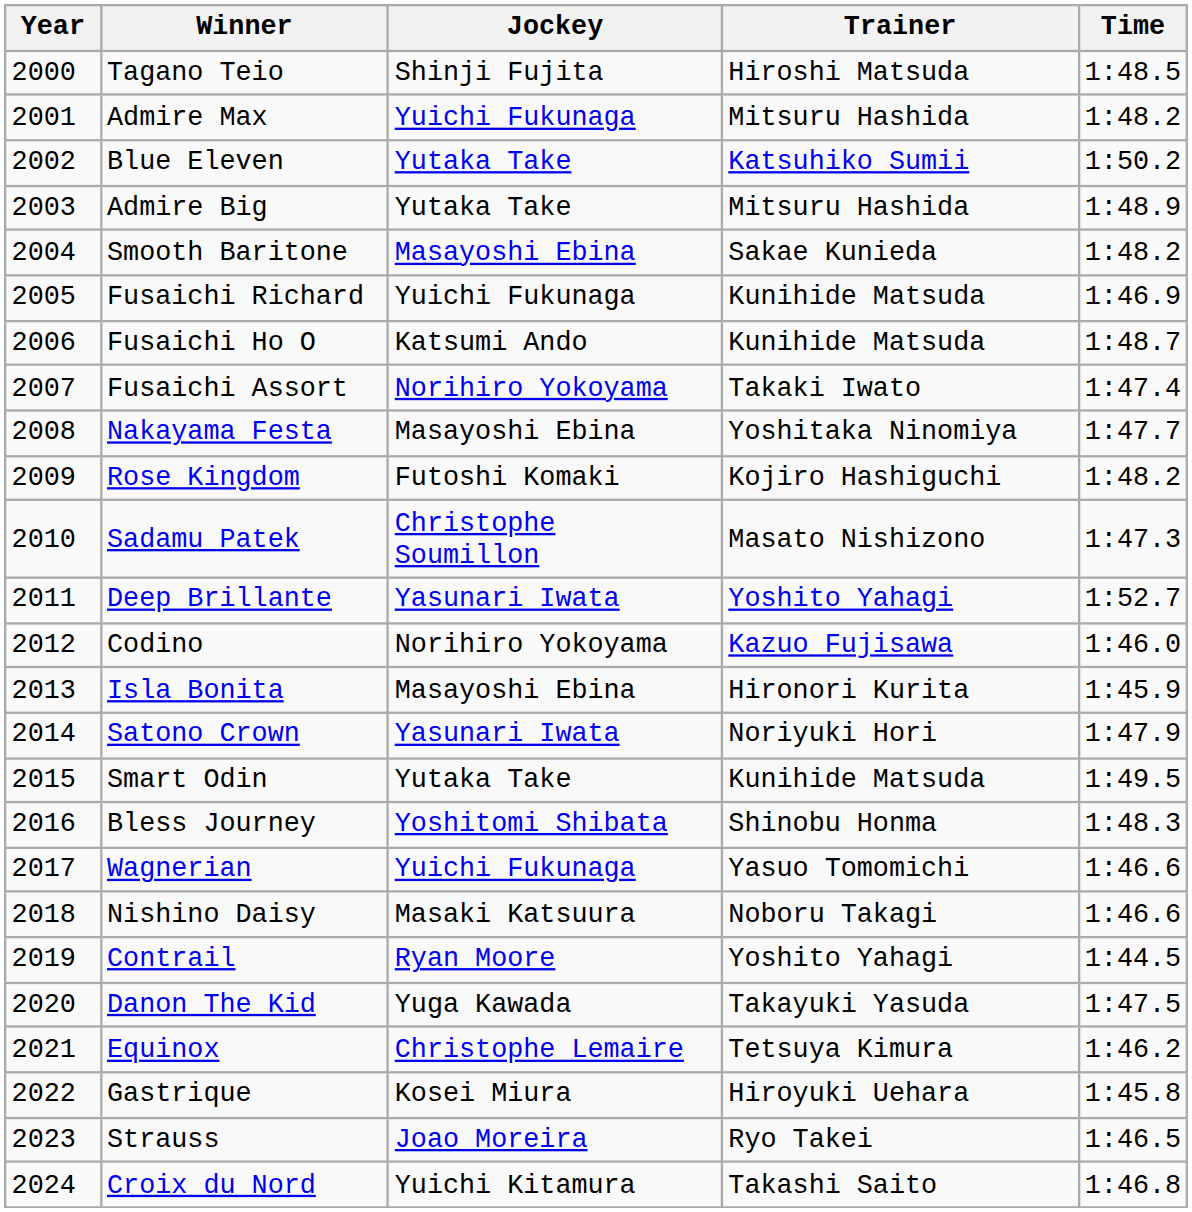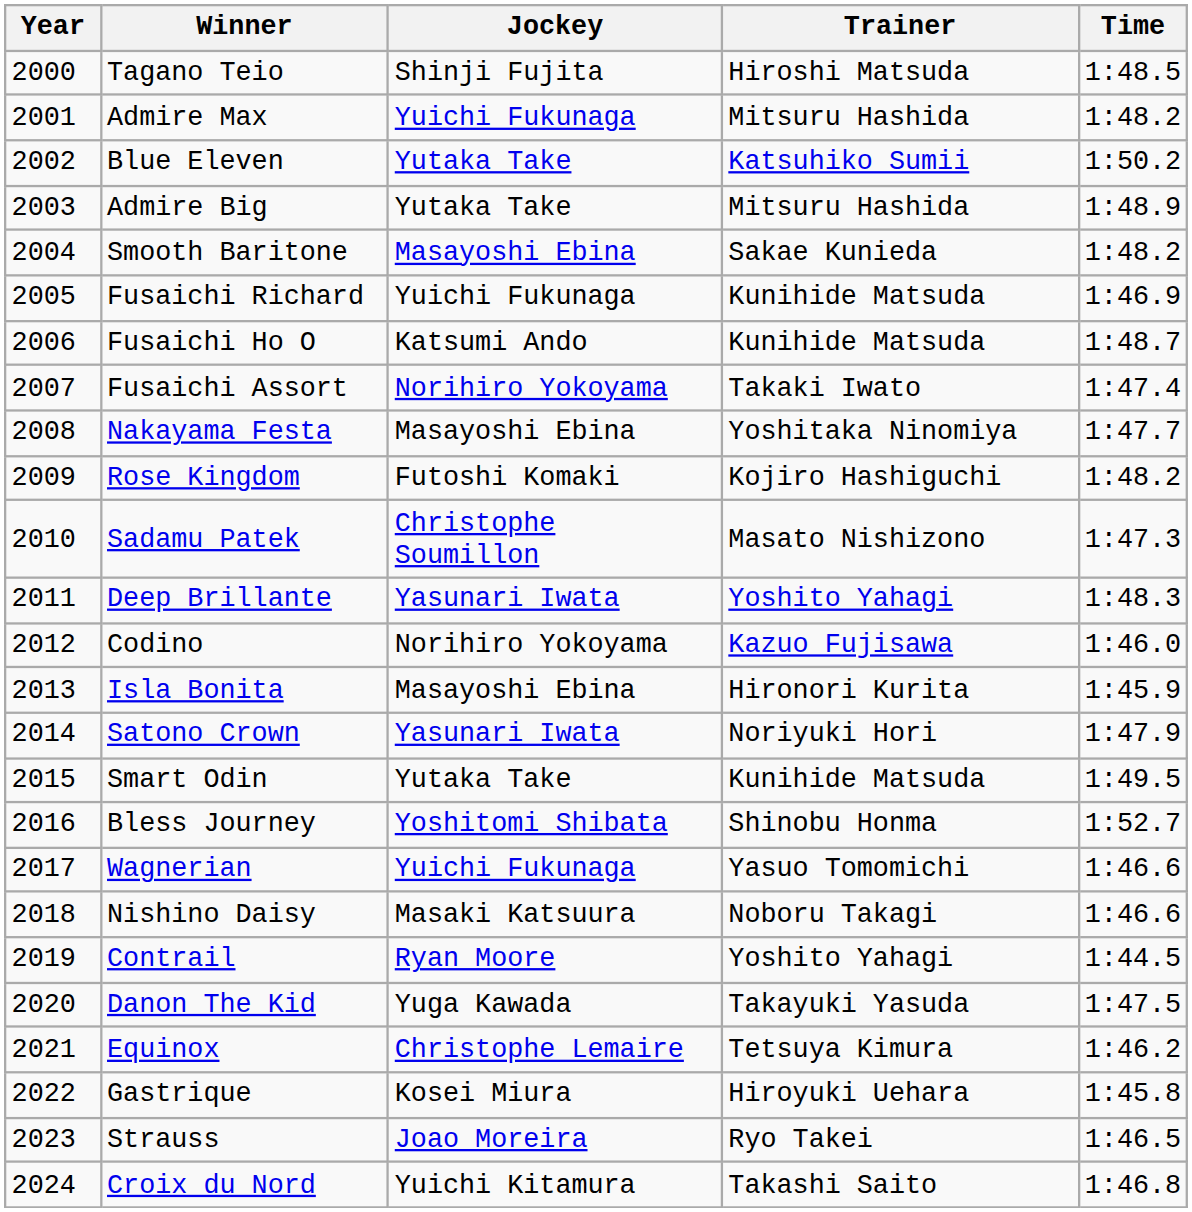Deep Brillante | Time: 1:52.7 -> 1:48.3
Bless Journey | Time: 1:48.3 -> 1:52.7
